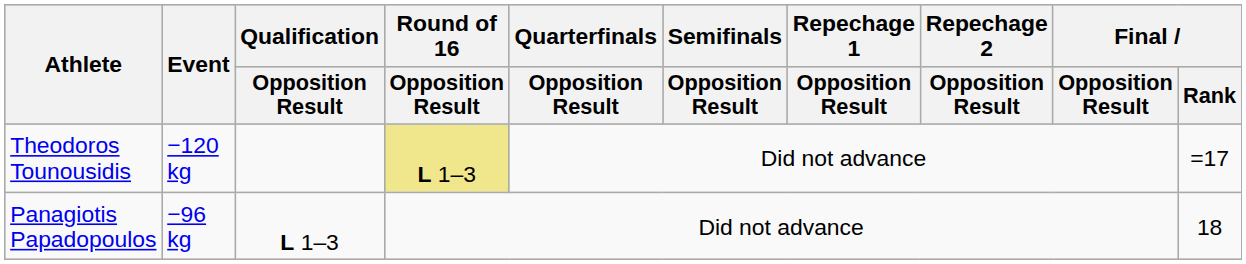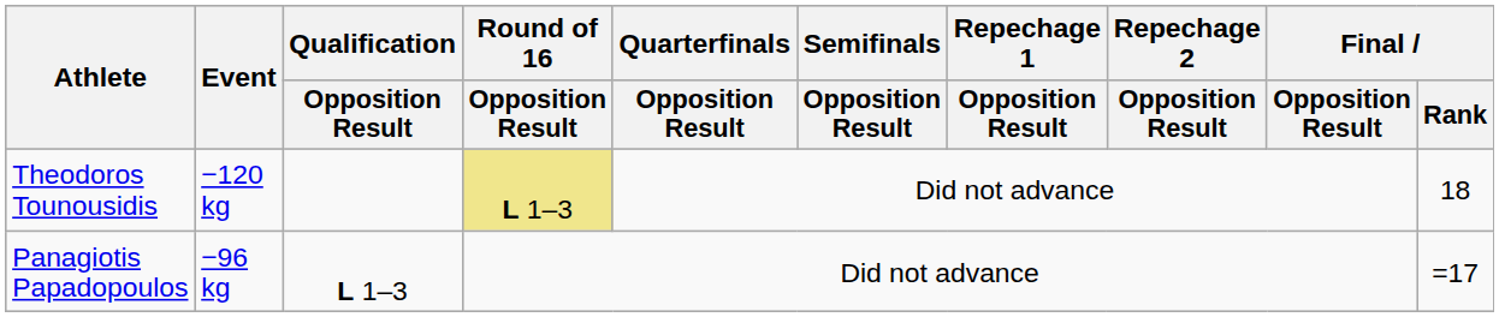Theodoros Tounousidis | Final / Rank: =17 -> 18
Panagiotis Papadopoulos | Final / Rank: 18 -> =17
